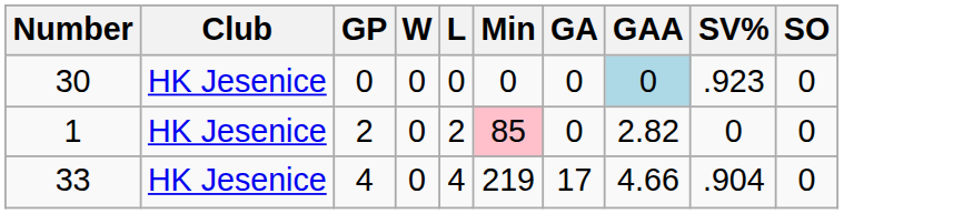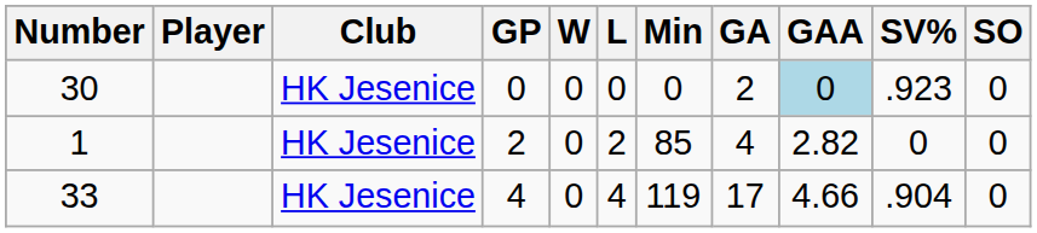+ column: Player
30 | GA: 0 -> 2
1 | Min: pink background -> no background
1 | GA: 0 -> 4
33 | Min: 219 -> 119
